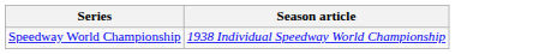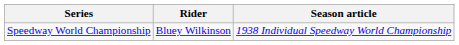+ column: Rider | Bluey Wilkinson
